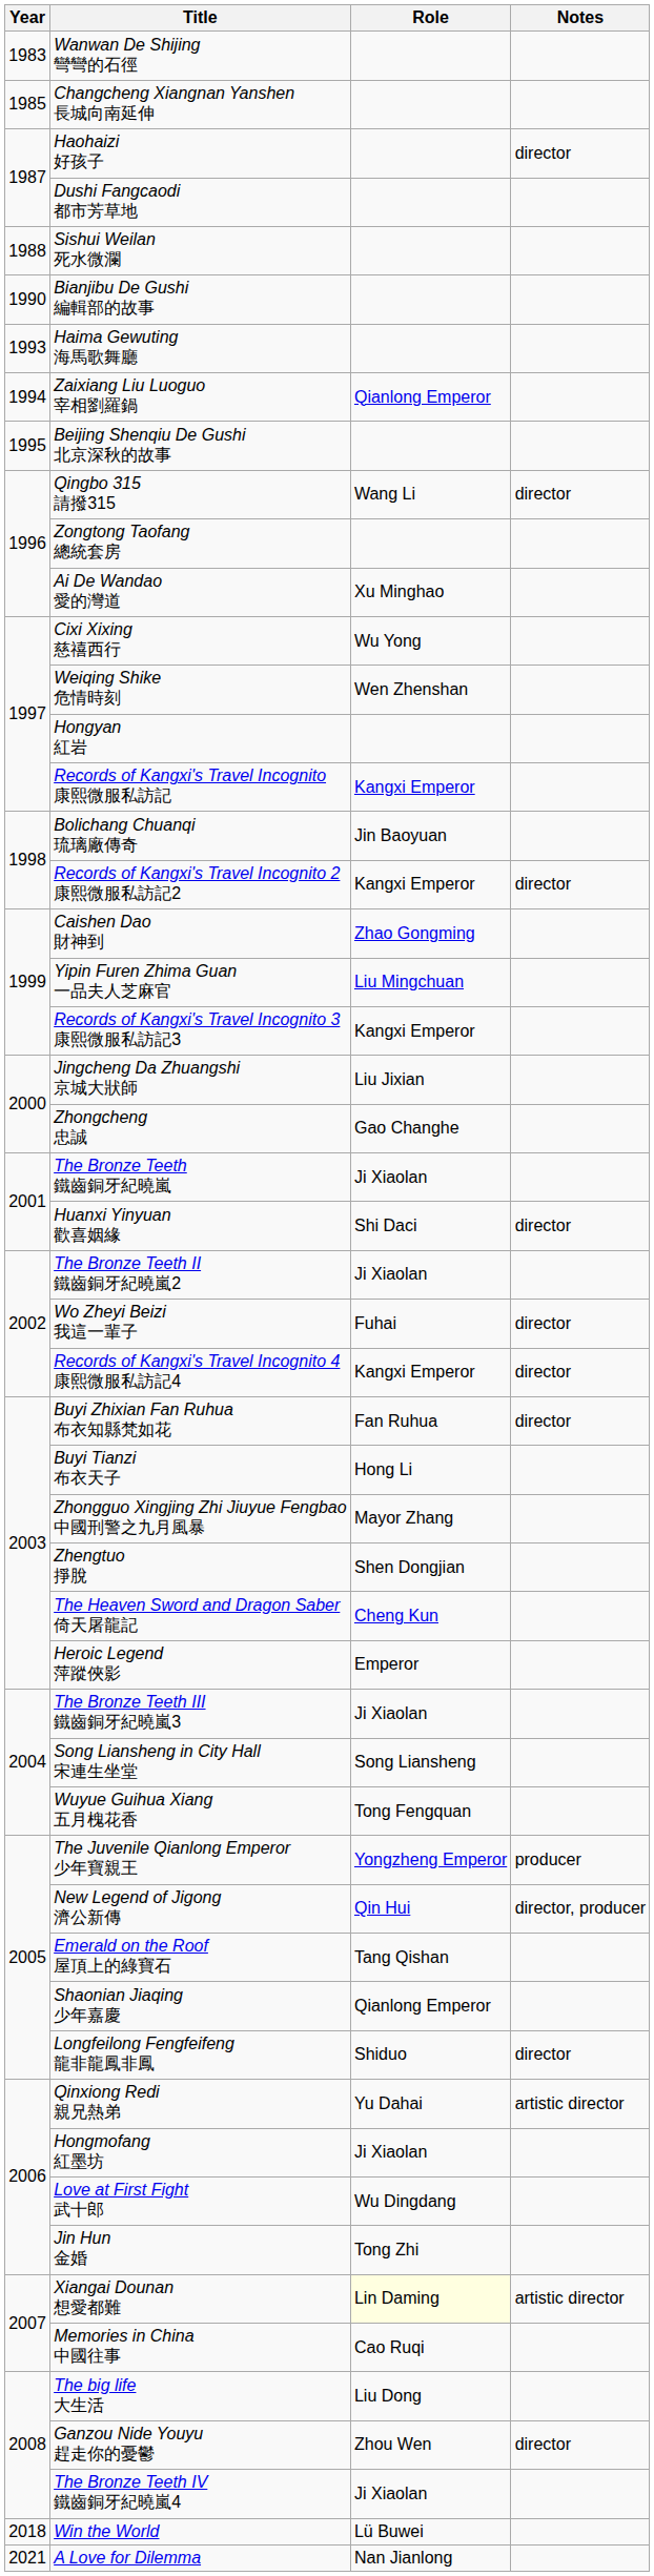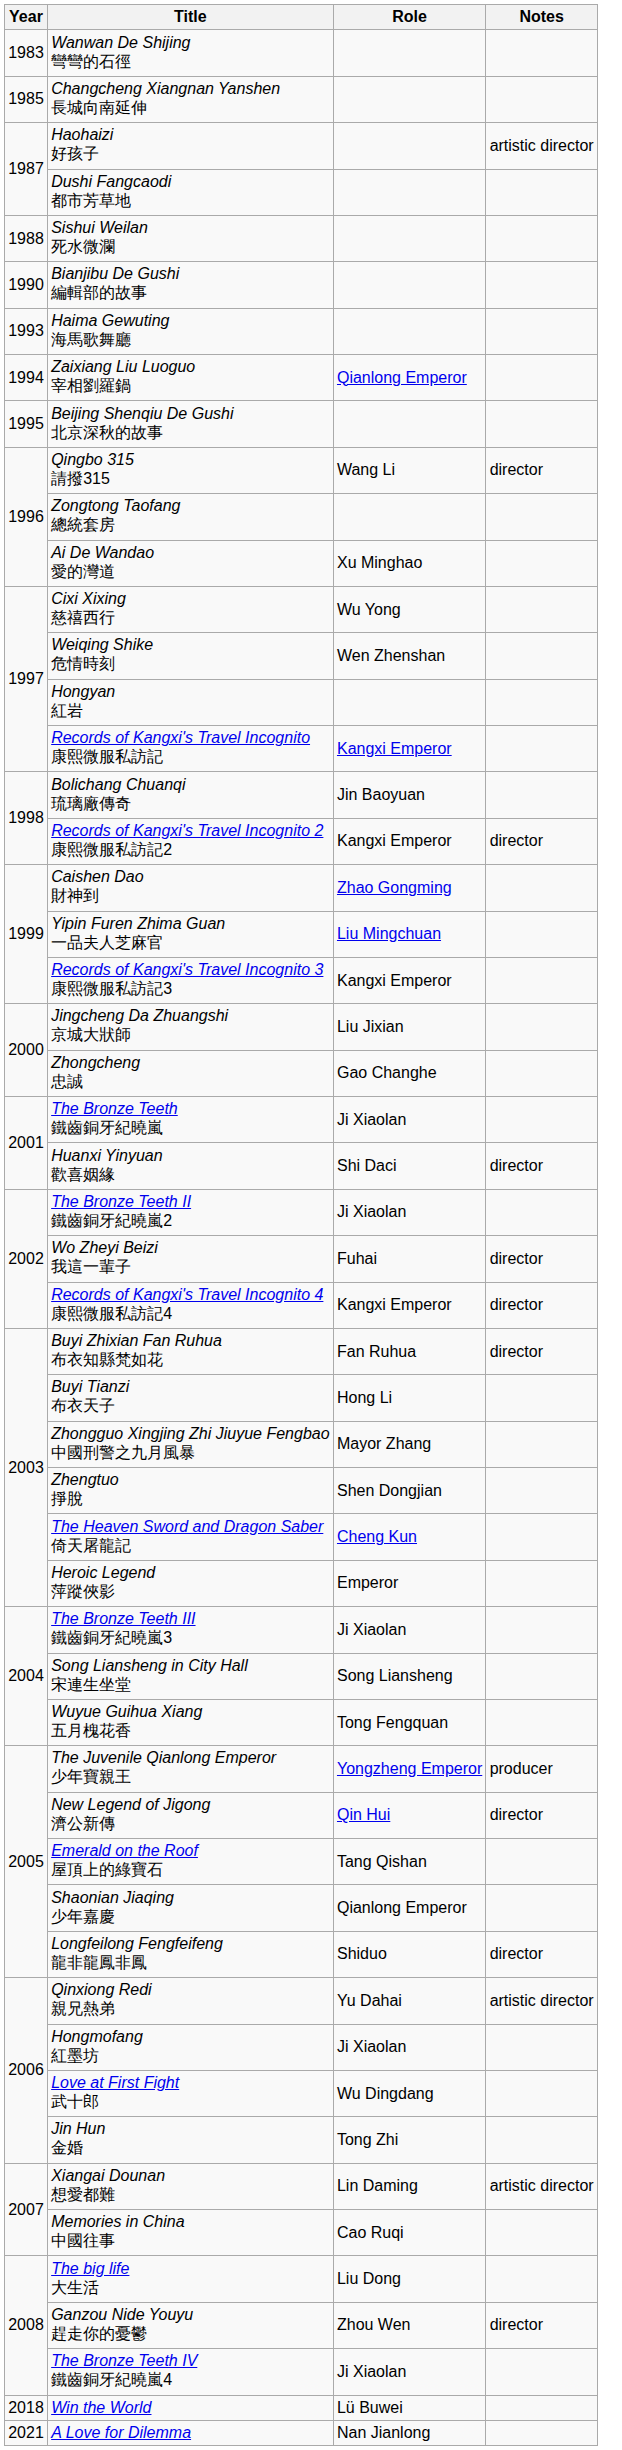Haohaizi 好孩子 | Notes: director -> artistic director
New Legend of Jigong 濟公新傳 | Notes: director, producer -> director
Xiangai Dounan 想愛都難 | Role: lightyellow background -> no background
